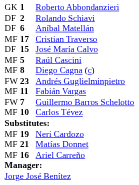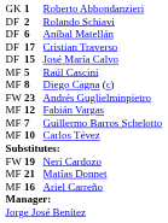Cristian Traverso | column 1: MF -> DF
Fabián Vargas | column 2: 11 -> 12
Guillermo Barros Schelotto | column 1: FW -> MF
Neri Cardozo | column 1: MF -> FW
